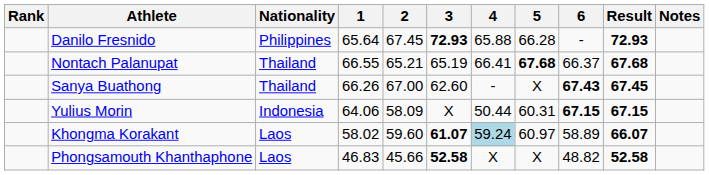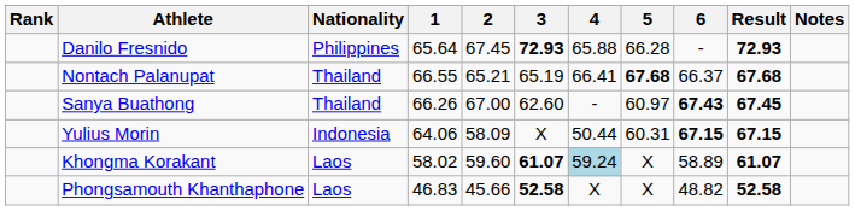Sanya Buathong | 5: X -> 60.97
Khongma Korakant | 5: 60.97 -> X
Khongma Korakant | Result: 66.07 -> 61.07
